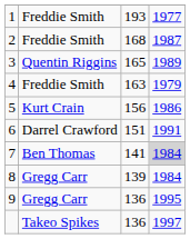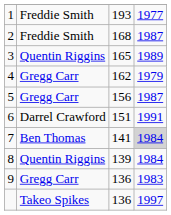4 | column 2: Freddie Smith -> Gregg Carr
4 | column 3: 163 -> 162
5 | column 2: Kurt Crain -> Gregg Carr
5 | column 4: 1986 -> 1987
8 | column 2: Gregg Carr -> Quentin Riggins
9 | column 4: 1995 -> 1983
